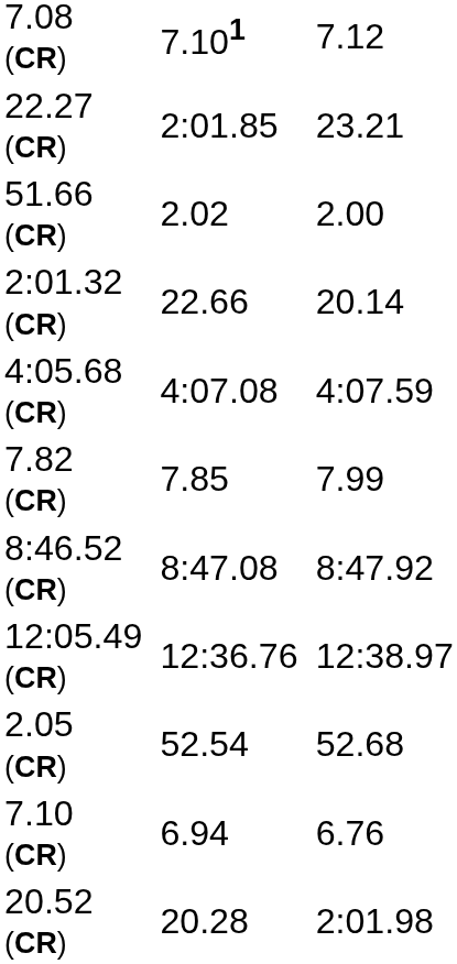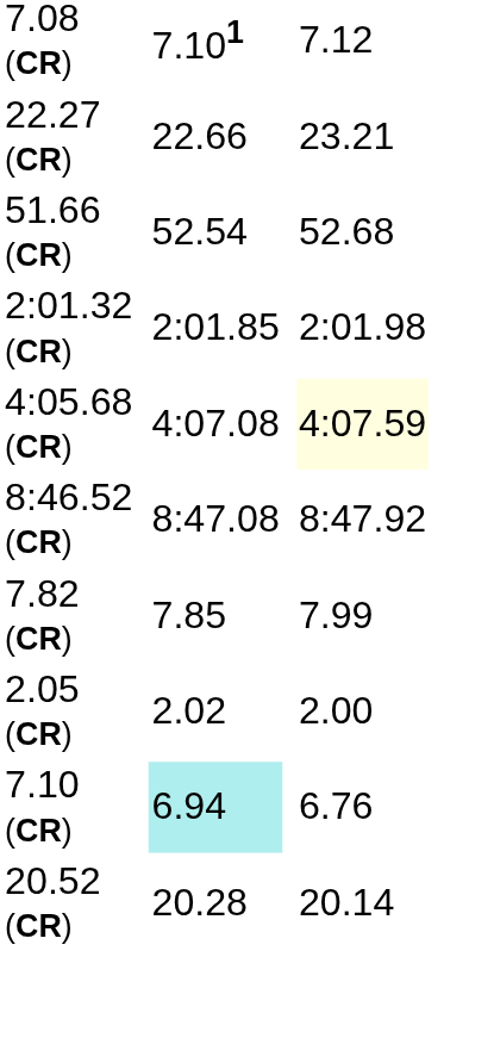22.27 (CR) | column 5: 2:01.85 -> 22.66
51.66 (CR) | column 5: 2.02 -> 52.54
51.66 (CR) | column 7: 2.00 -> 52.68
2:01.32 (CR) | column 5: 22.66 -> 2:01.85
2:01.32 (CR) | column 7: 20.14 -> 2:01.98
4:05.68 (CR) | column 7: no background -> lightyellow background
rows swapped: 8:46.52 (CR) <-> 7.82 (CR)
- row: 12:05.49 (CR) | 12:36.76 | 12:38.97
2.05 (CR) | column 5: 52.54 -> 2.02
2.05 (CR) | column 7: 52.68 -> 2.00
7.10 (CR) | column 5: no background -> paleturquoise background
20.52 (CR) | column 7: 2:01.98 -> 20.14
